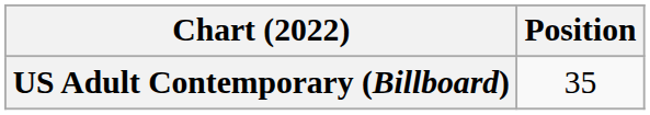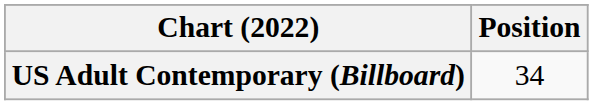US Adult Contemporary (Billboard) | Position: 35 -> 34
